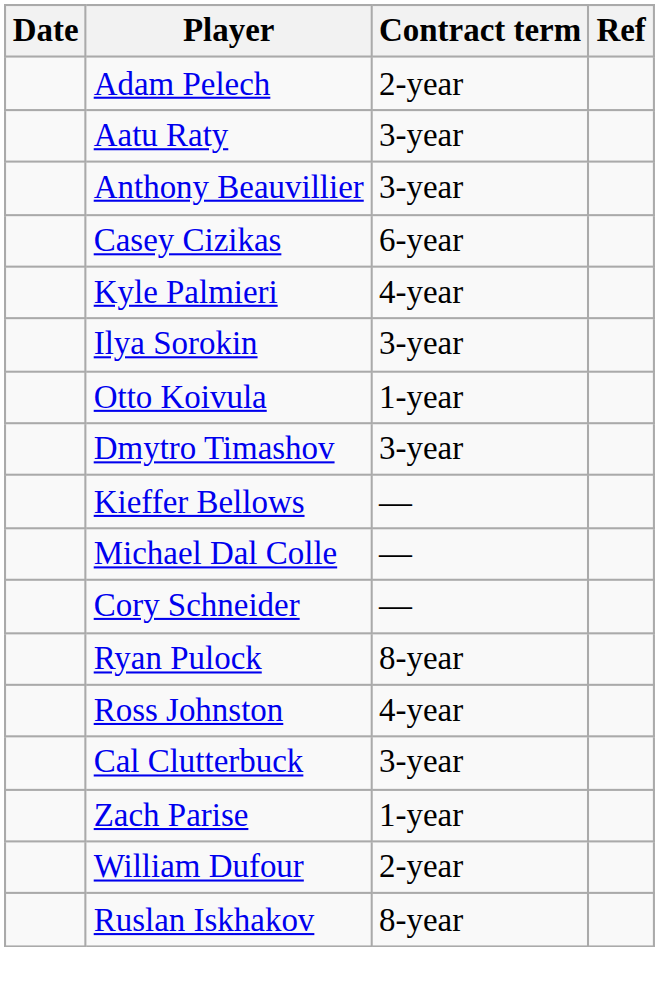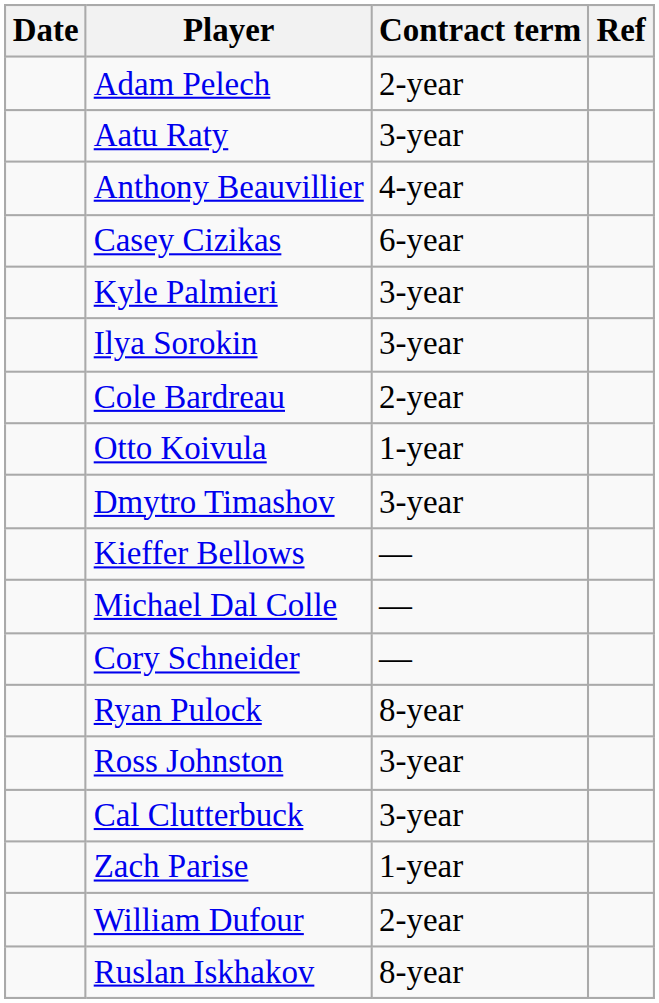Anthony Beauvillier | Contract term: 3-year -> 4-year
Kyle Palmieri | Contract term: 4-year -> 3-year
+ row: Cole Bardreau | 2-year
Ross Johnston | Contract term: 4-year -> 3-year
